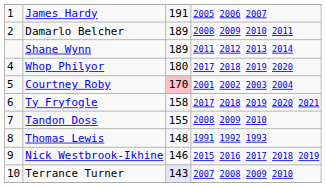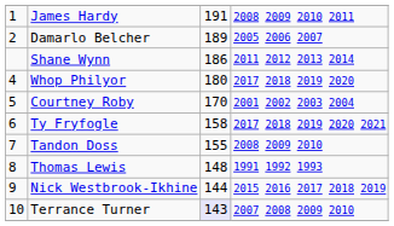James Hardy | column 4: 2005 2006 2007 -> 2008 2009 2010 2011
Damarlo Belcher | column 4: 2008 2009 2010 2011 -> 2005 2006 2007
Shane Wynn | column 3: 189 -> 186
Courtney Roby | column 3: pink background -> no background
Nick Westbrook-Ikhine | column 3: 146 -> 144
